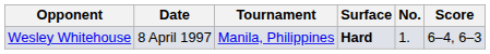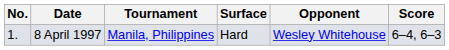columns swapped: No. <-> Opponent
8 April 1997 | Surface: bold -> normal
